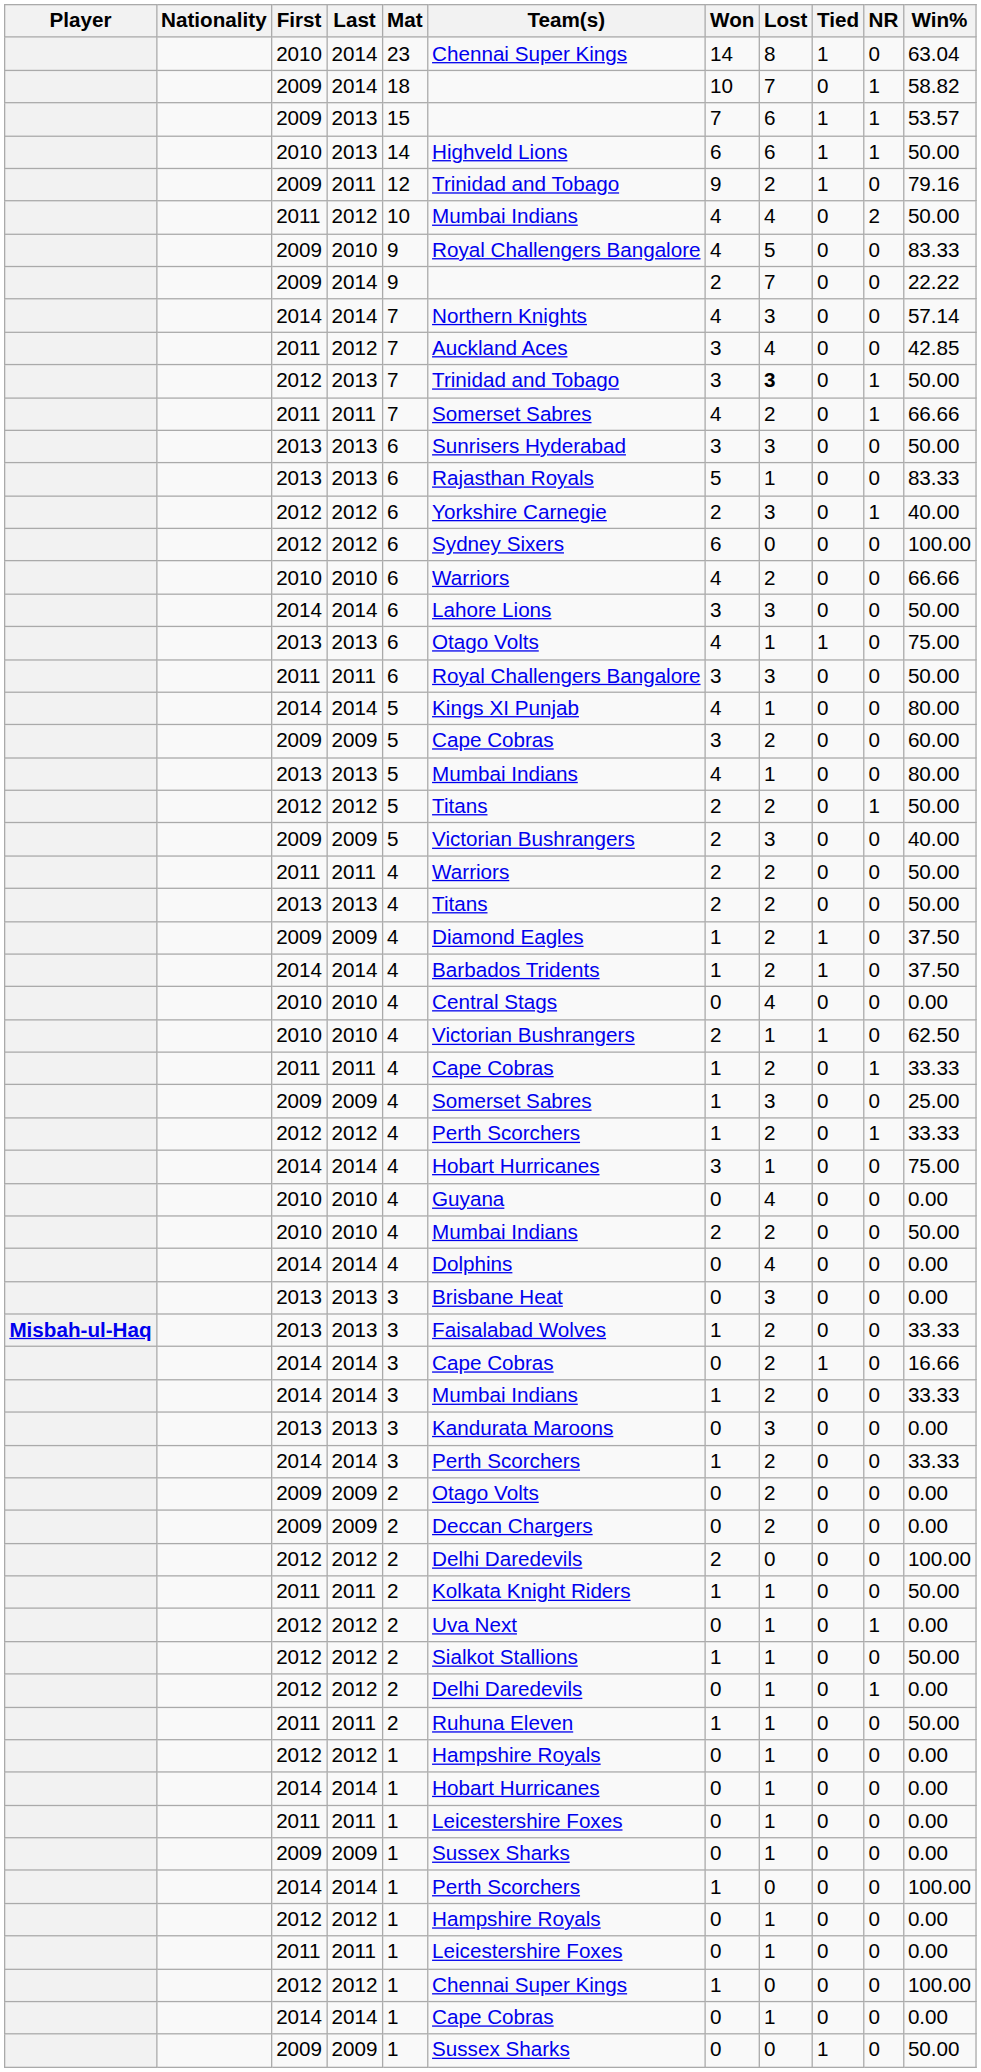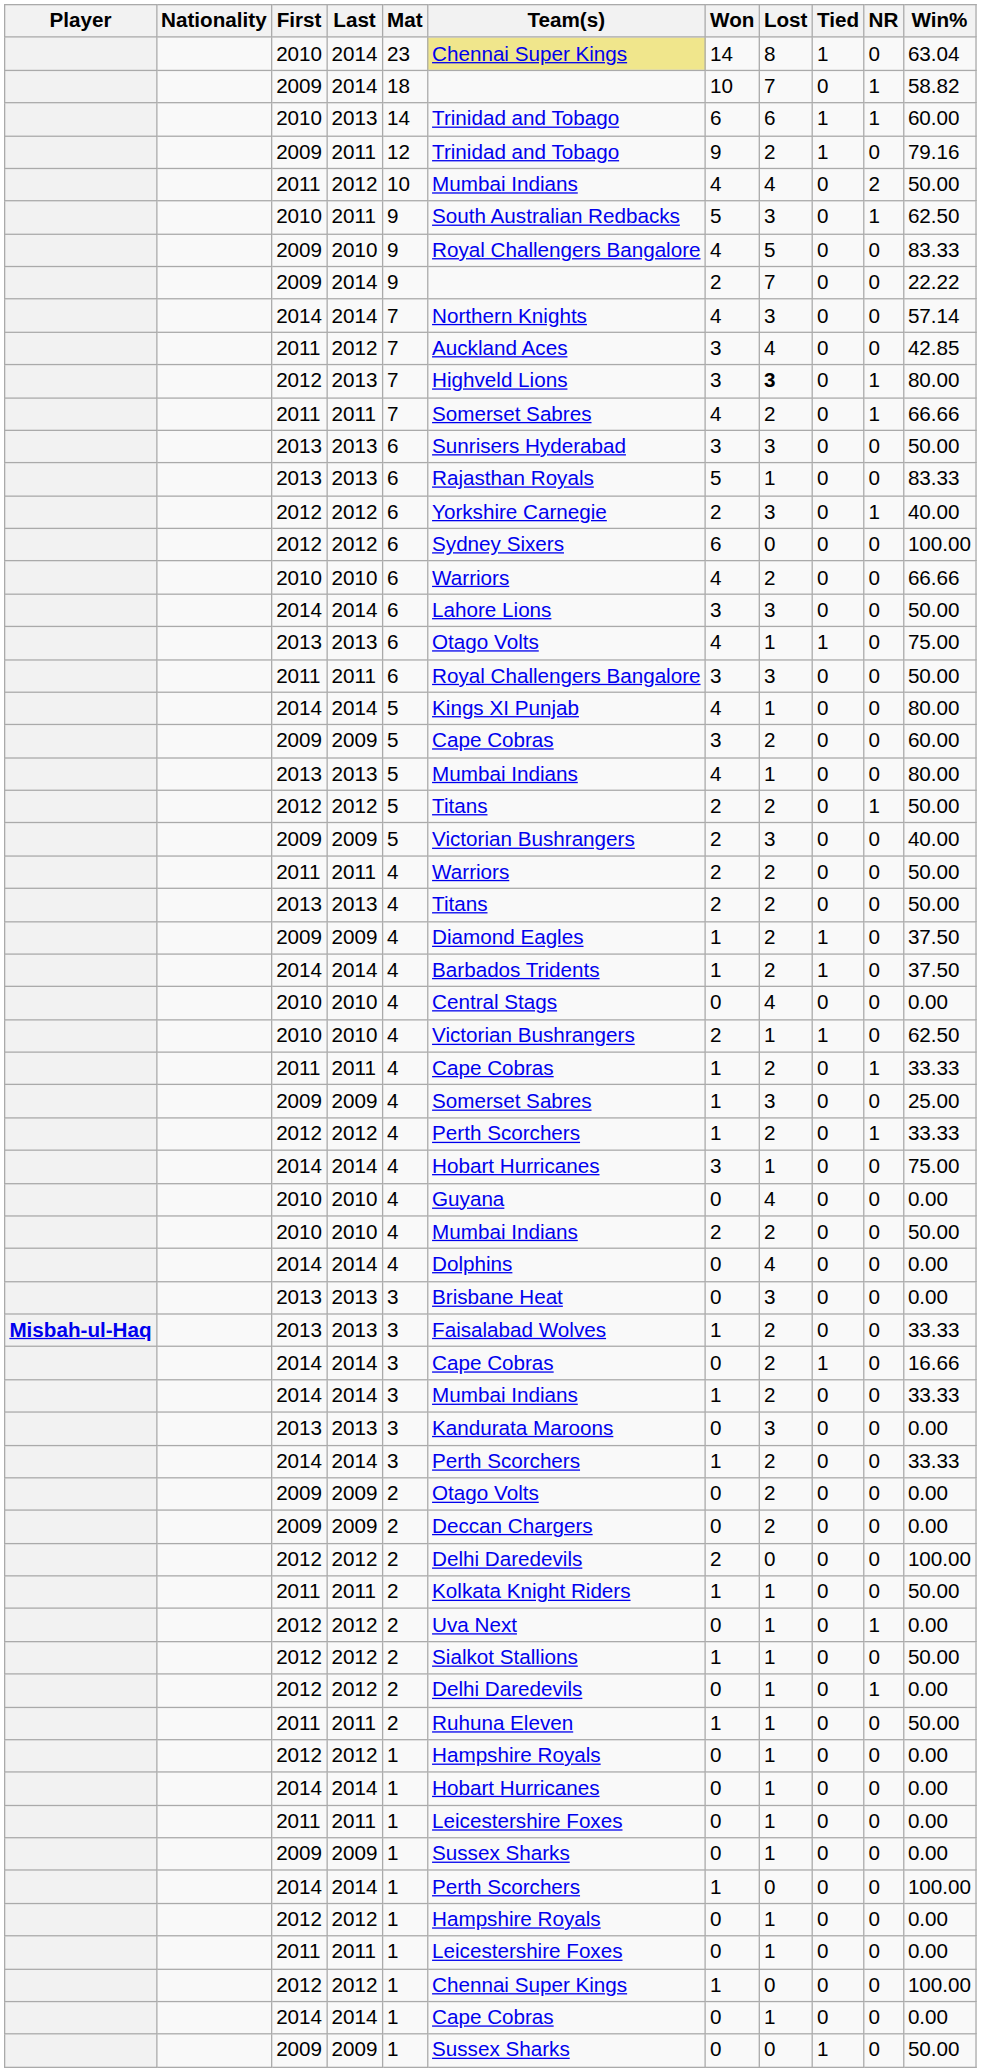2010 / 2014 | Team(s): no background -> khaki background
- row: 2009 | 2013 | 15 | 7 | 6 | 1 | 1 | 53.57
2010 / 2013 | Team(s): Highveld Lions -> Trinidad and Tobago
2010 / 2013 | Win%: 50.00 -> 60.00
+ row: 2010 | 2011 | 9 | South Australian Redbacks | 5 | 3 | 0 | 1 | 62.50
2012 / 2013 | Team(s): Trinidad and Tobago -> Highveld Lions
2012 / 2013 | Win%: 50.00 -> 80.00
